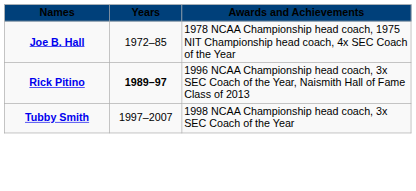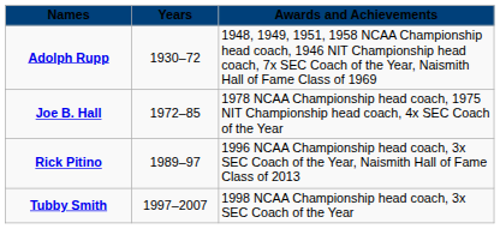+ row: Adolph Rupp | 1930–72 | 1948, 1949, 1951, 1958 NCAA Championship head coach, 1946 NIT Championship head coach, 7x SEC Coach of the Year, Naismith Hall of Fame Class of 1969
Rick Pitino | Years: bold -> normal
